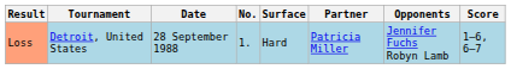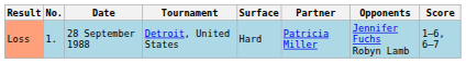columns swapped: No. <-> Tournament
